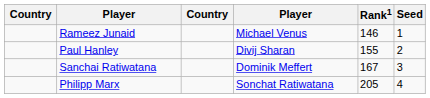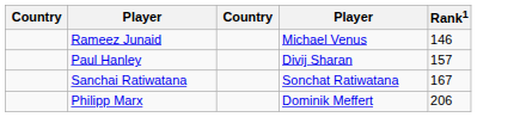- column: Seed | 1 | 2 | 3 | 4
Paul Hanley | Rank1: 155 -> 157
Sanchai Ratiwatana | column 4: Dominik Meffert -> Sonchat Ratiwatana
Philipp Marx | column 4: Sonchat Ratiwatana -> Dominik Meffert
Philipp Marx | Rank1: 205 -> 206
